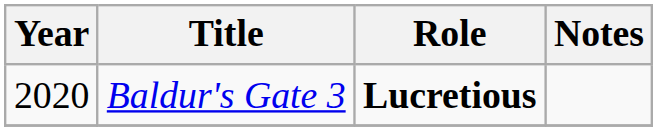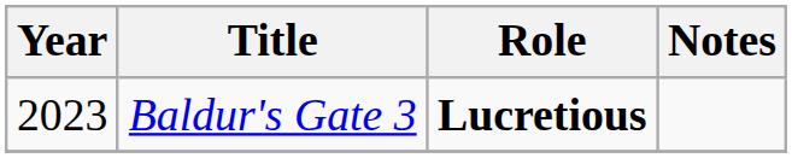Baldur's Gate 3 | Year: 2020 -> 2023
